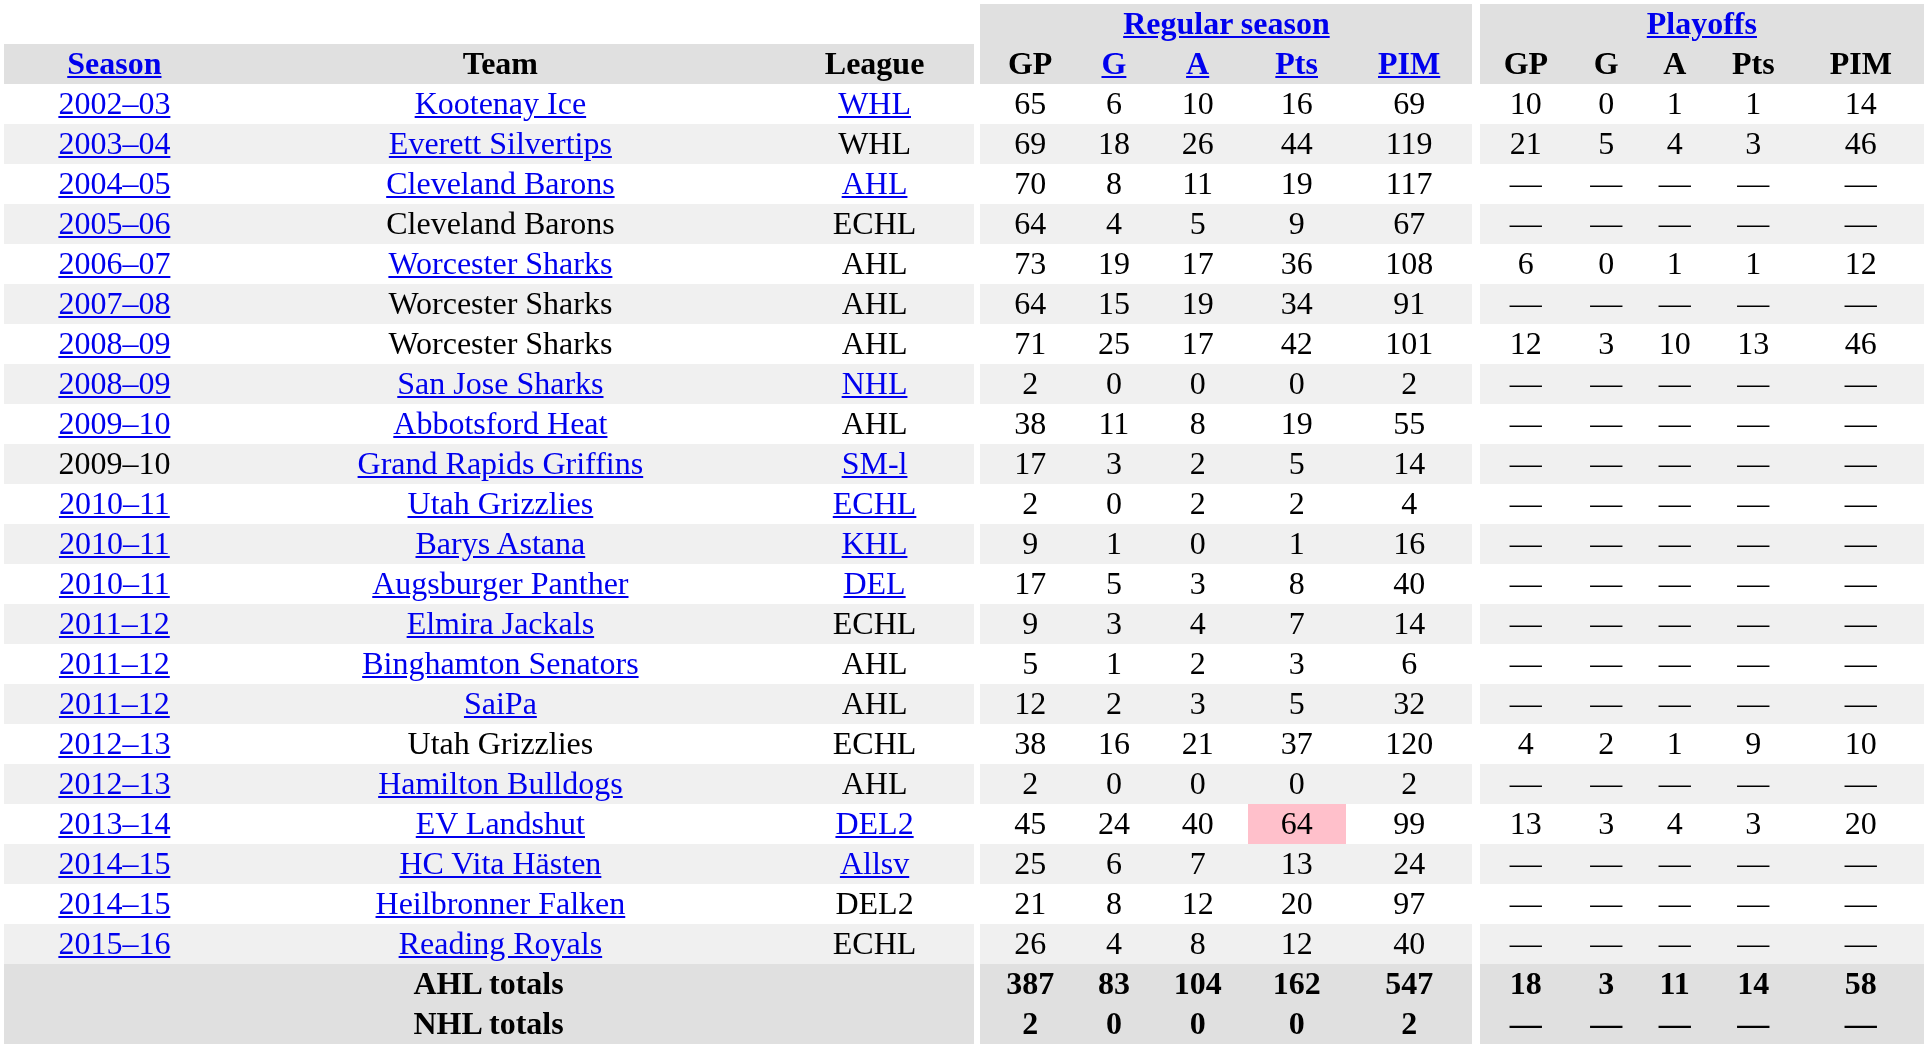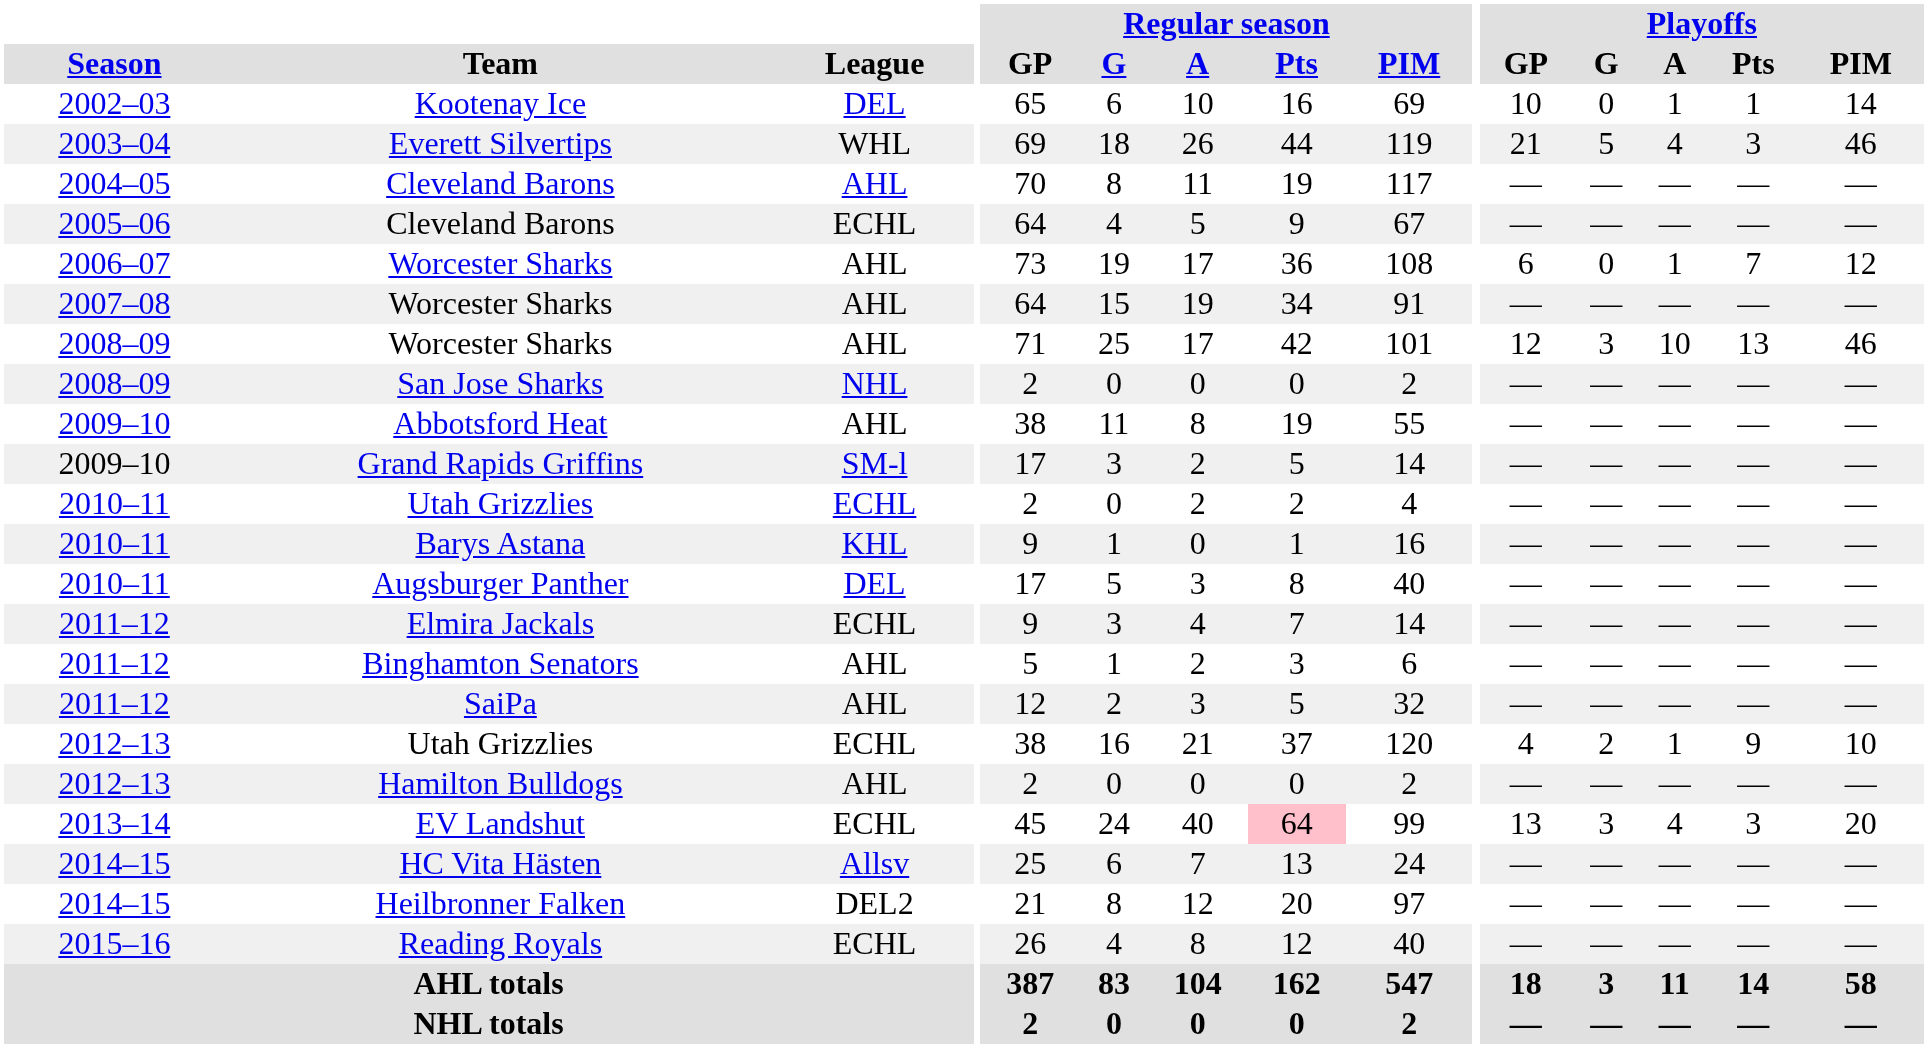Kootenay Ice | League: WHL -> DEL
2006–07 / Worcester Sharks | Playoffs / Pts: 1 -> 7
EV Landshut | League: DEL2 -> ECHL
